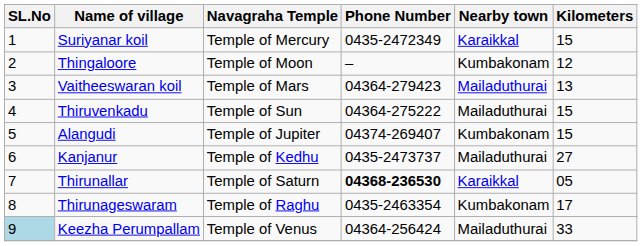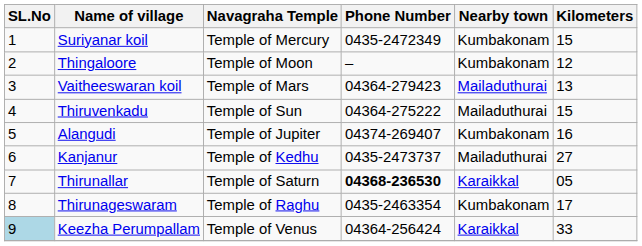Suriyanar koil | Nearby town: Karaikkal -> Kumbakonam
Alangudi | Kilometers: 15 -> 16
Keezha Perumpallam | Nearby town: Mailaduthurai -> Karaikkal
